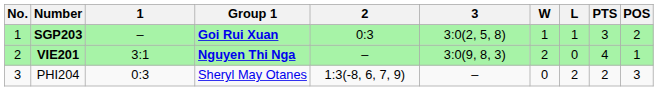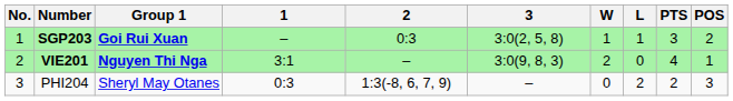columns swapped: Group 1 <-> 1
